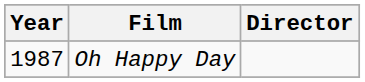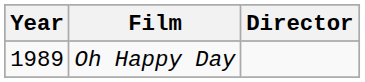Oh Happy Day | Year: 1987 -> 1989
